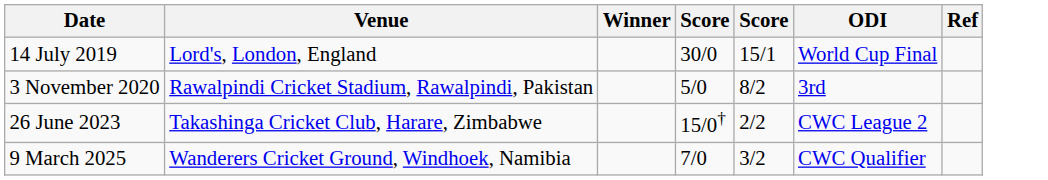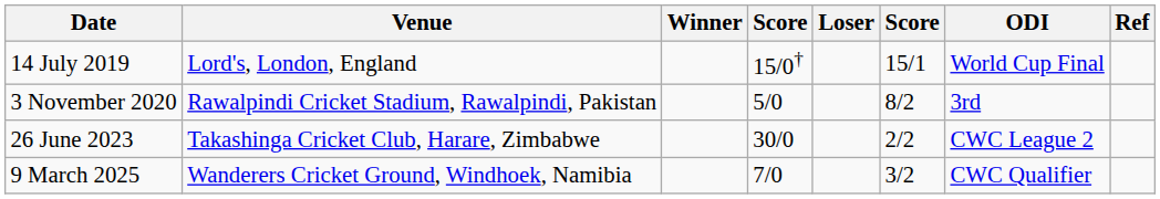+ column: Loser
14 July 2019 | column 4: 30/0 -> 15/0†
26 June 2023 | column 4: 15/0† -> 30/0
